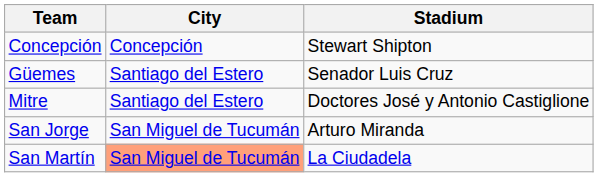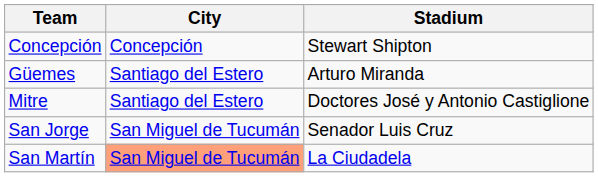Güemes | Stadium: Senador Luis Cruz -> Arturo Miranda
San Jorge | Stadium: Arturo Miranda -> Senador Luis Cruz
